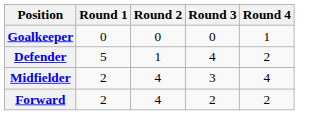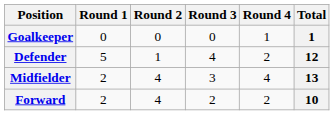+ column: Total | 1 | 12 | 13 | 10
